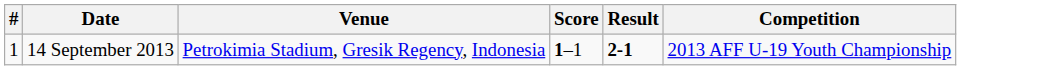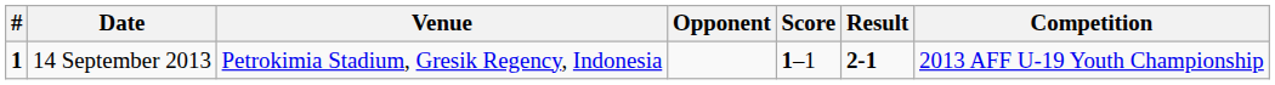+ column: Opponent
14 September 2013 | #: normal -> bold
